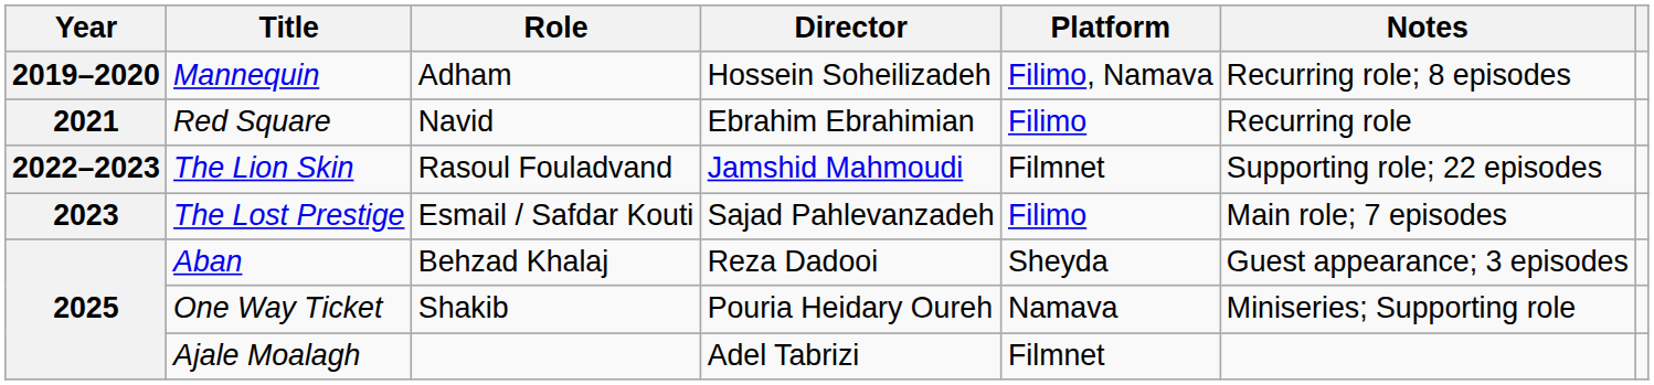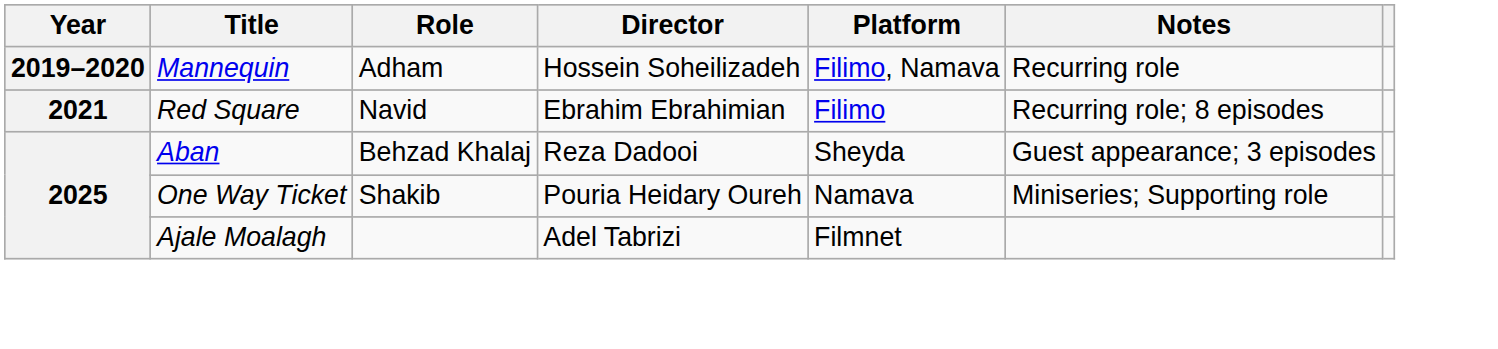Mannequin | Notes: Recurring role; 8 episodes -> Recurring role
Red Square | Notes: Recurring role -> Recurring role; 8 episodes
- row: 2022–2023 | The Lion Skin | Rasoul Fouladvand | Jamshid Mahmoudi | Filmnet | Supporting role; 22 episodes
- row: 2023 | The Lost Prestige | Esmail / Safdar Kouti | Sajad Pahlevanzadeh | Filimo | Main role; 7 episodes
